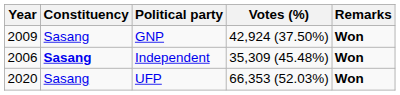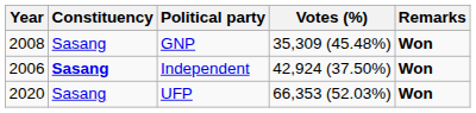GNP | Year: 2009 -> 2008
GNP | Votes (%): 42,924 (37.50%) -> 35,309 (45.48%)
Independent | Votes (%): 35,309 (45.48%) -> 42,924 (37.50%)
